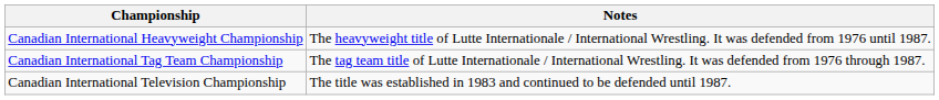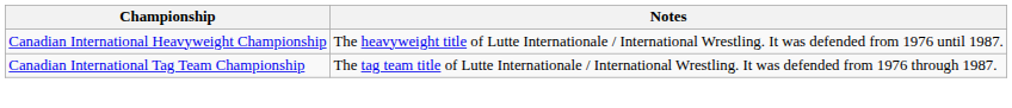- row: Canadian International Television Championship | The title was established in 1983 and continued to be defended until 1987.
